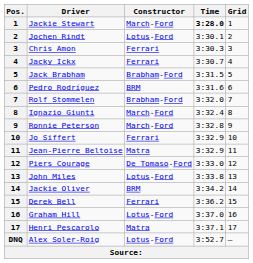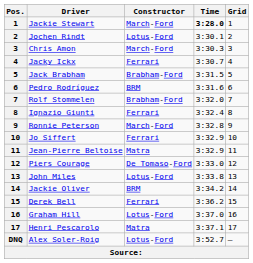Chris Amon | Constructor: Ferrari -> March-Ford
Ignazio Giunti | Constructor: March-Ford -> Ferrari
